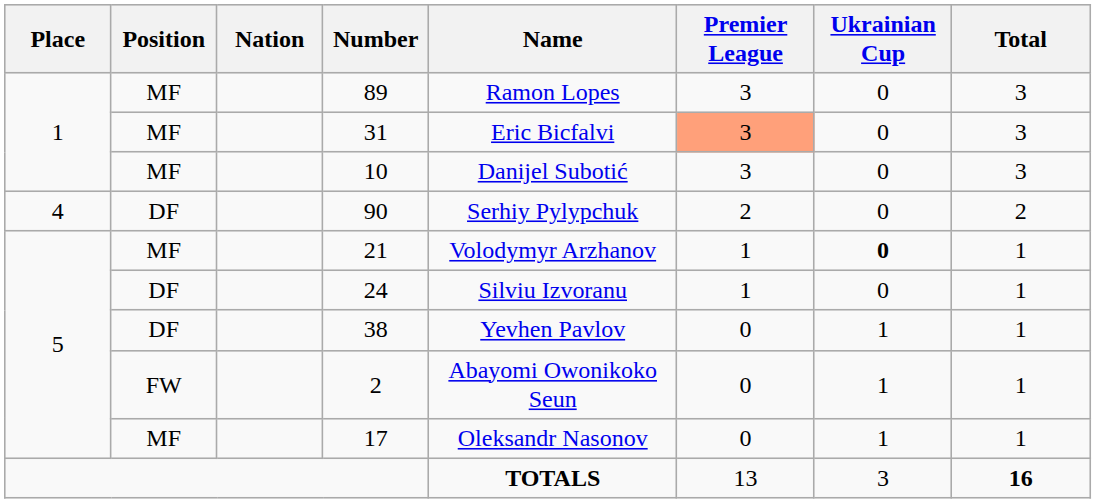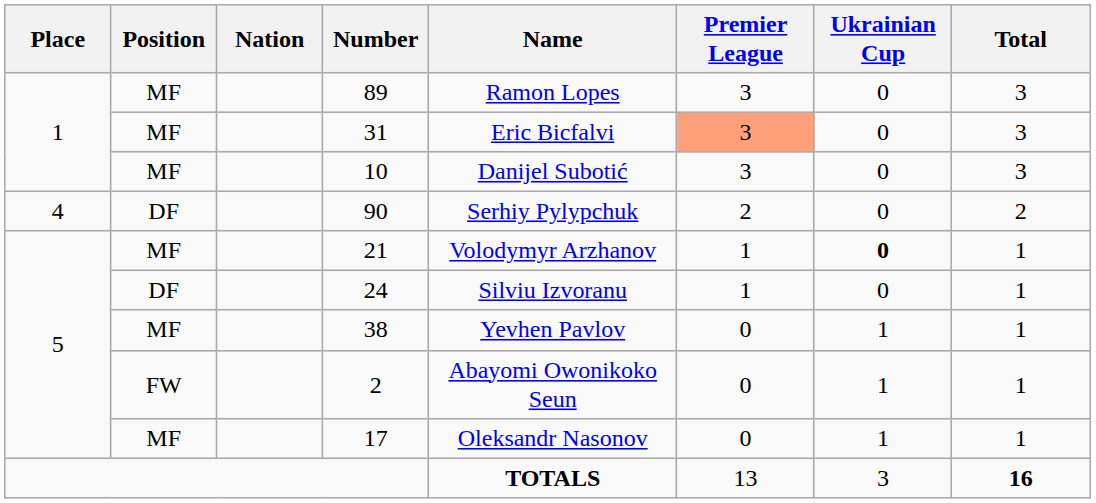38 | Position: DF -> MF
